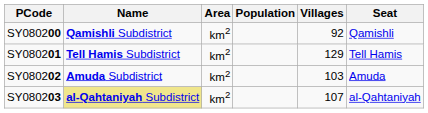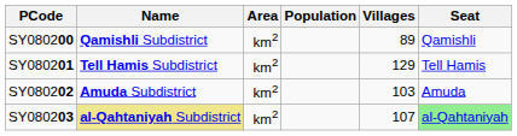SY080200 | Villages: 92 -> 89
SY080203 | Seat: no background -> lightgreen background
